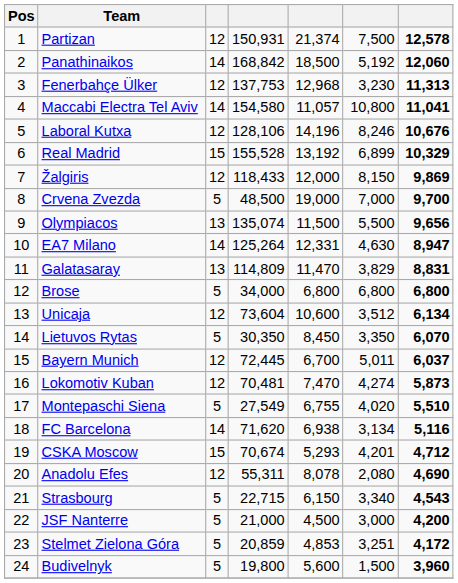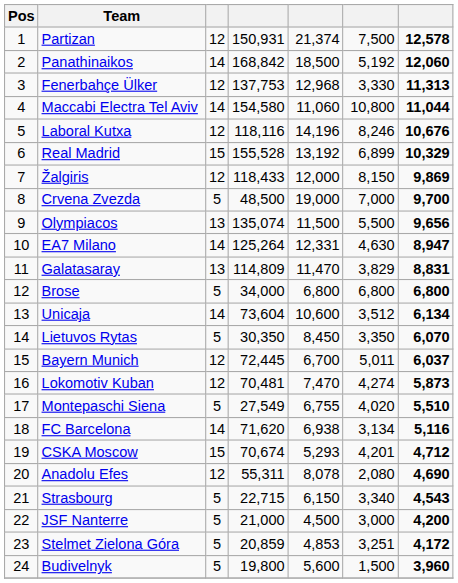Fenerbahçe Ülker | column 6: 3,230 -> 3,330
Maccabi Electra Tel Aviv | column 5: 11,057 -> 11,060
Maccabi Electra Tel Aviv | column 7: 11,041 -> 11,044
Laboral Kutxa | column 4: 128,106 -> 118,116
Unicaja | column 3: 12 -> 14
